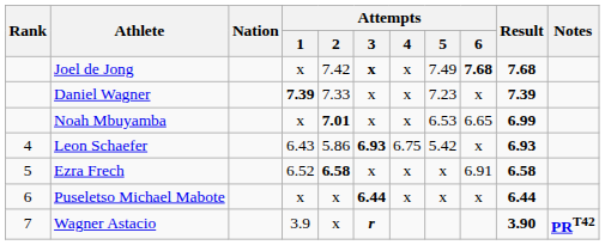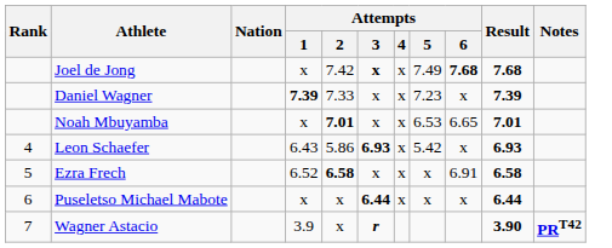Noah Mbuyamba | Result: 6.99 -> 7.01
Leon Schaefer | Attempts / 4: 6.75 -> x
